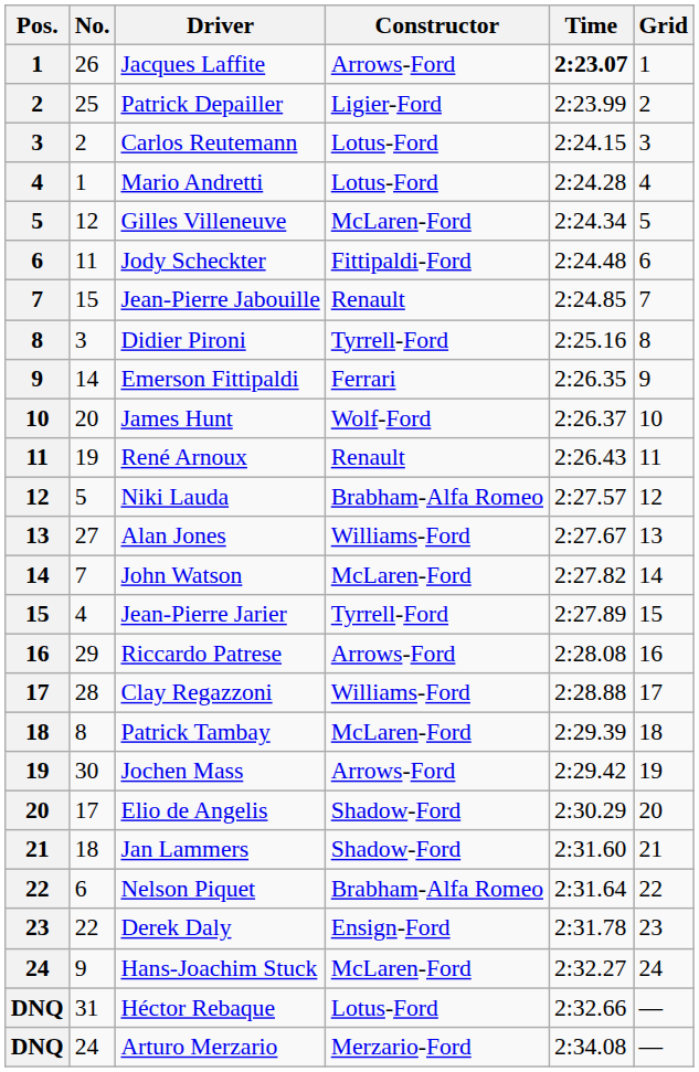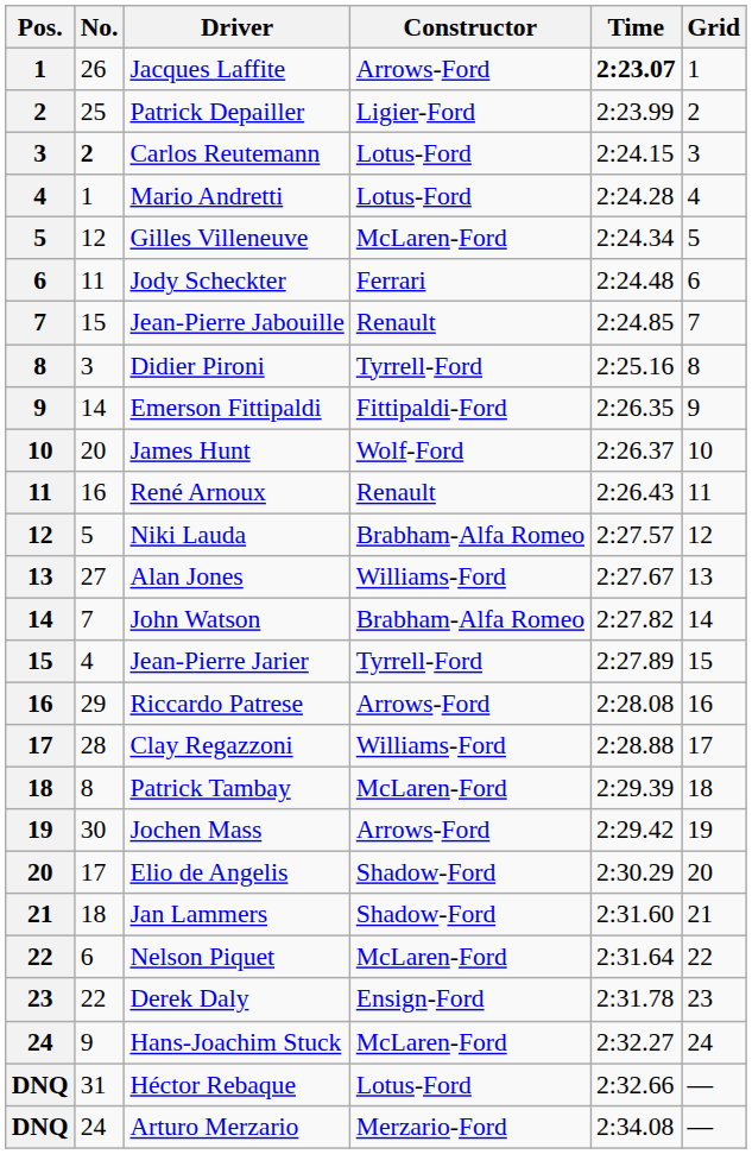Carlos Reutemann | No.: normal -> bold
Jody Scheckter | Constructor: Fittipaldi-Ford -> Ferrari
Emerson Fittipaldi | Constructor: Ferrari -> Fittipaldi-Ford
René Arnoux | No.: 19 -> 16
John Watson | Constructor: McLaren-Ford -> Brabham-Alfa Romeo
Nelson Piquet | Constructor: Brabham-Alfa Romeo -> McLaren-Ford
